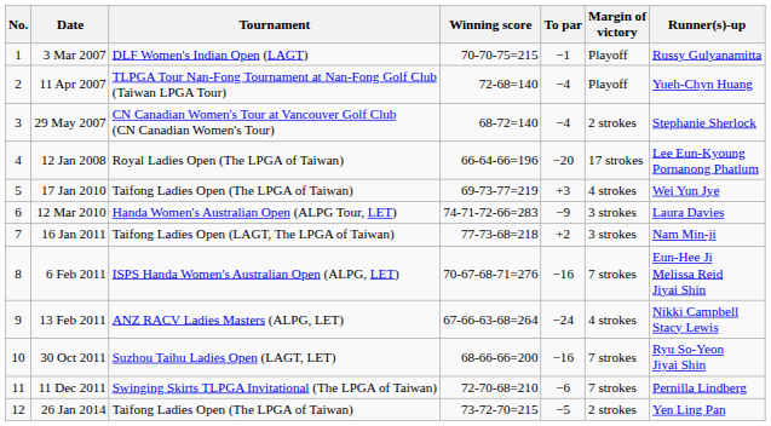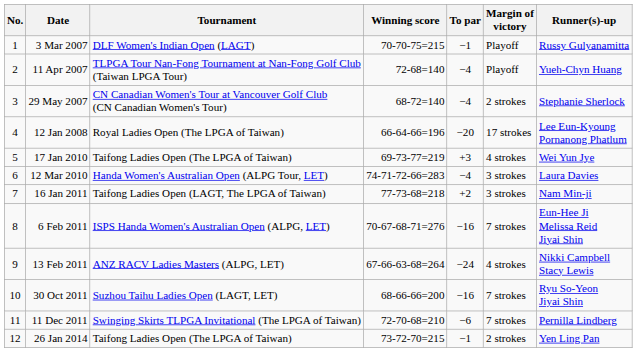12 Mar 2010 | To par: −9 -> −4
26 Jan 2014 | To par: −5 -> −1
